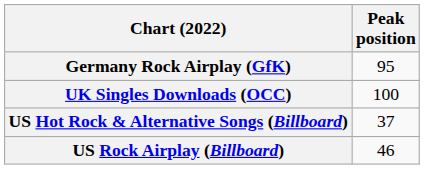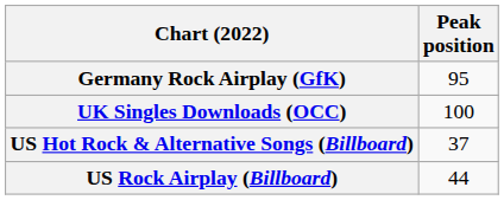US Rock Airplay (Billboard) | Peak position: 46 -> 44
